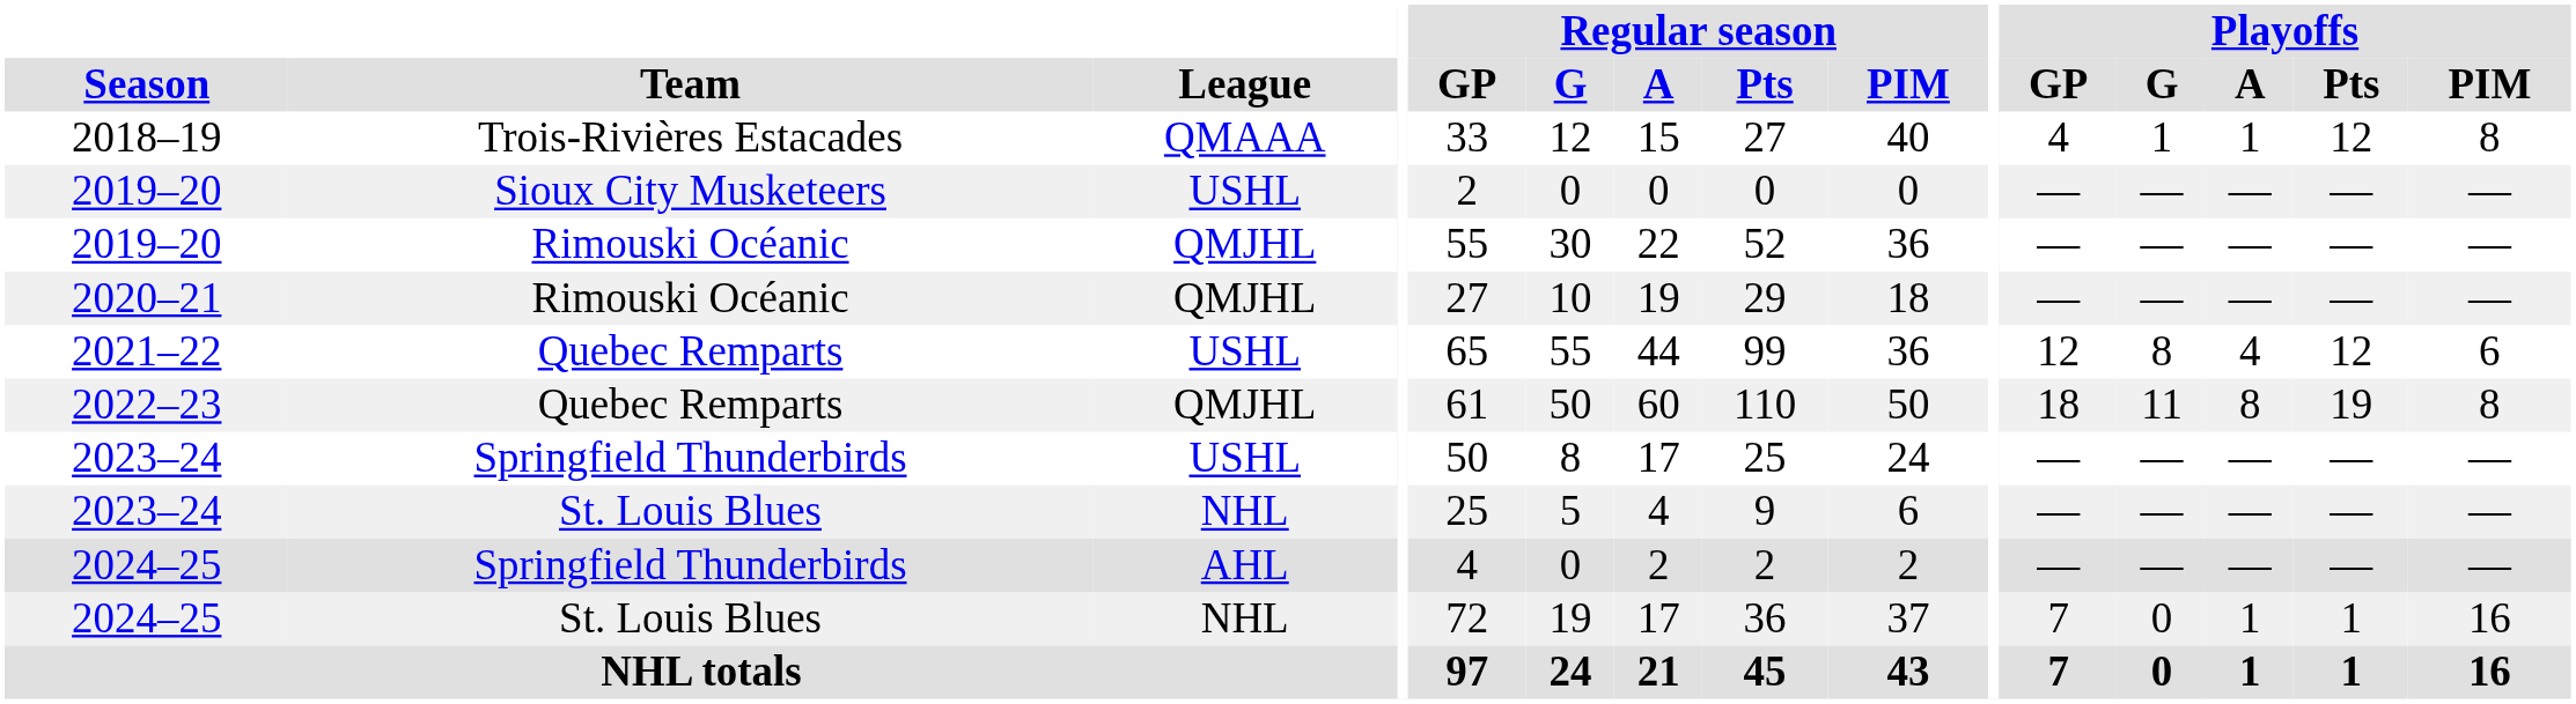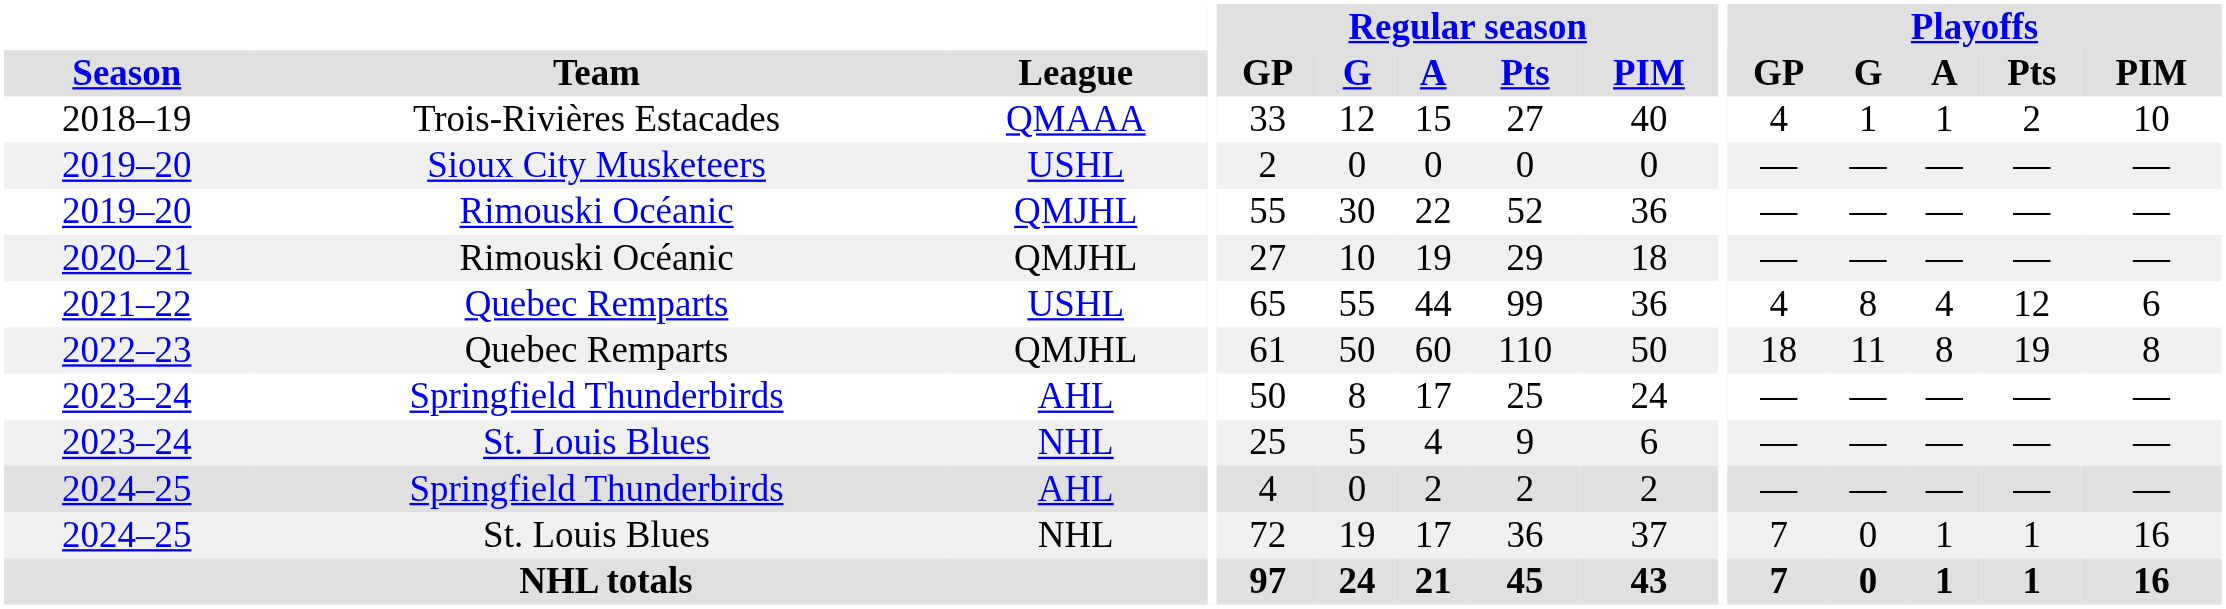2018–19 | Playoffs / Pts: 12 -> 2
2018–19 | Playoffs / PIM: 8 -> 10
2021–22 | Playoffs / GP: 12 -> 4
2023–24 / Springfield Thunderbirds | League: USHL -> AHL
